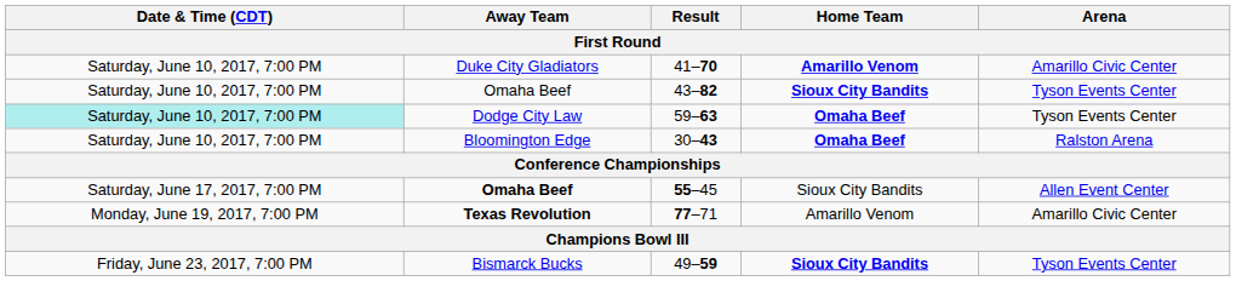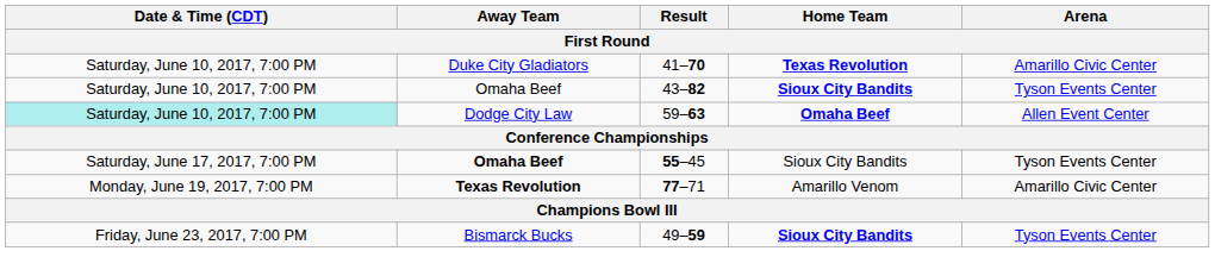41–70 | Home Team: Amarillo Venom -> Texas Revolution
59–63 | Arena: Tyson Events Center -> Allen Event Center
- row: Saturday, June 10, 2017, 7:00 PM | Bloomington Edge | 30–43 | Omaha Beef | Ralston Arena
55–45 | Arena: Allen Event Center -> Tyson Events Center
